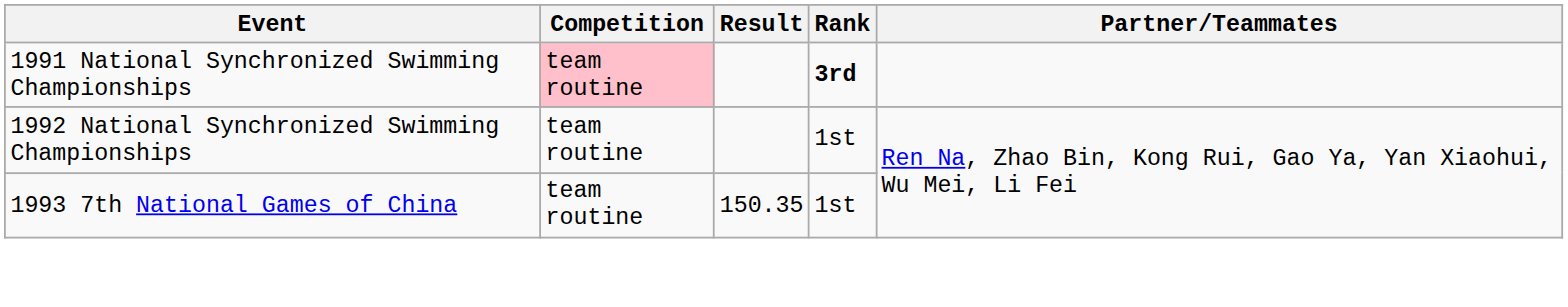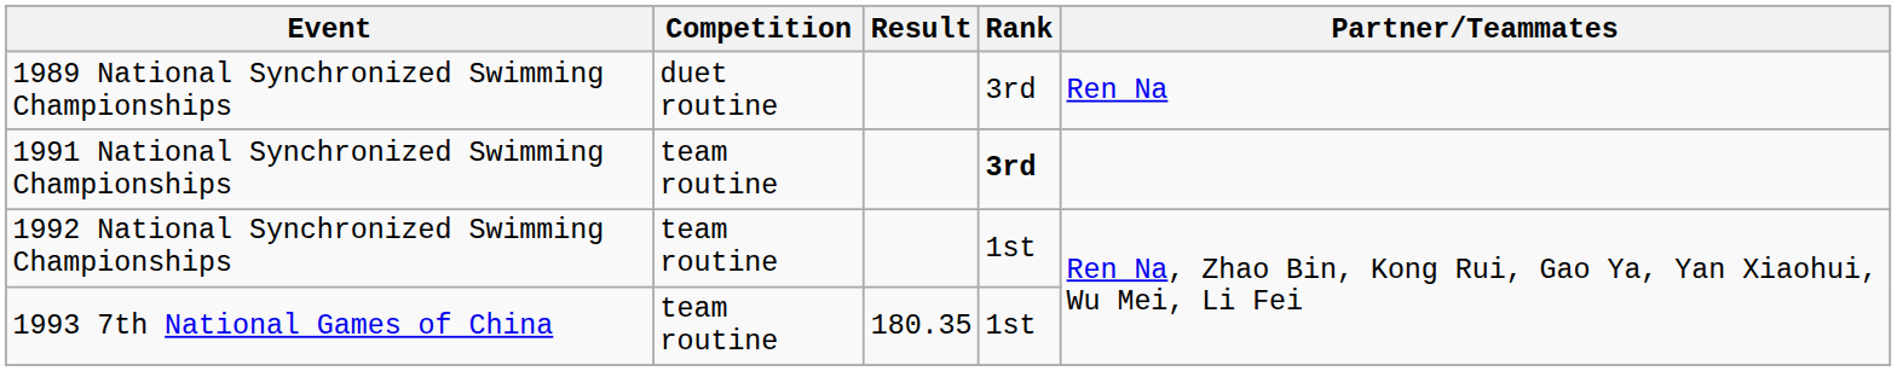+ row: 1989 National Synchronized Swimming Championships | duet routine | 3rd | Ren Na
1991 National Synchronized Swimming Championships | Competition: pink background -> no background
1993 7th National Games of China | Result: 150.35 -> 180.35
